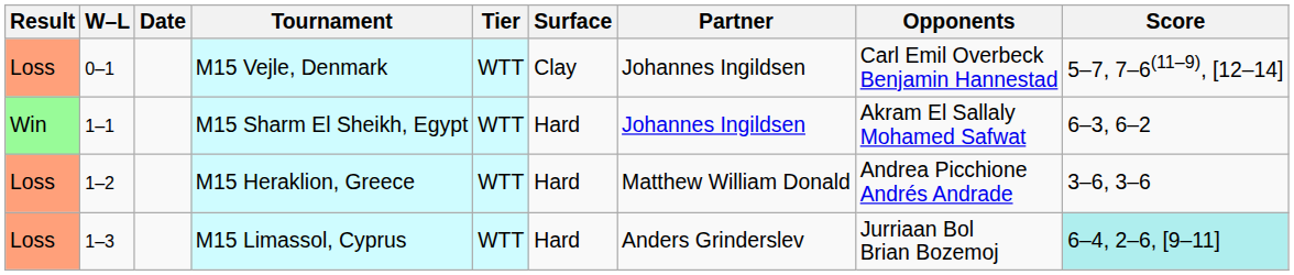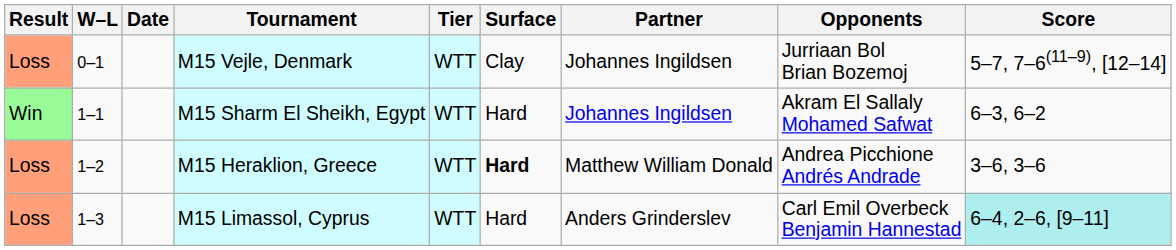M15 Vejle, Denmark | Opponents: Carl Emil Overbeck Benjamin Hannestad -> Jurriaan Bol Brian Bozemoj
M15 Heraklion, Greece | Surface: normal -> bold
M15 Limassol, Cyprus | Opponents: Jurriaan Bol Brian Bozemoj -> Carl Emil Overbeck Benjamin Hannestad
